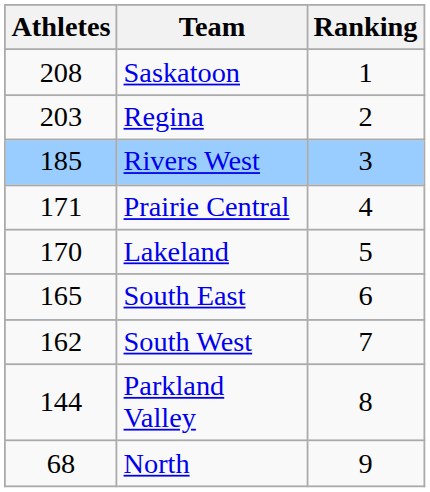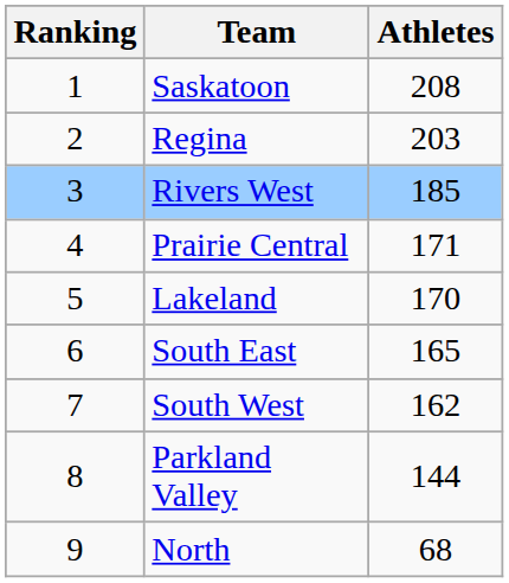columns swapped: Ranking <-> Athletes
